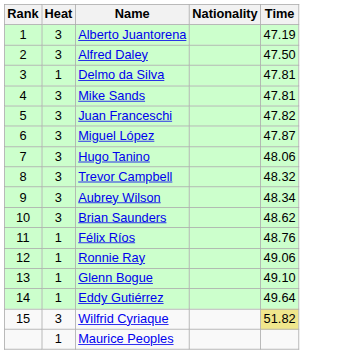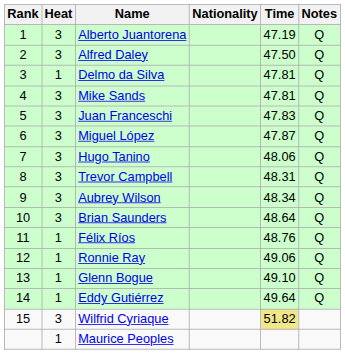+ column: Notes | Q | Q | Q | Q | Q | Q | Q | Q | Q | Q | Q | Q | Q | Q
Juan Franceschi | Time: 47.82 -> 47.83
Trevor Campbell | Time: 48.32 -> 48.31
Brian Saunders | Time: 48.62 -> 48.64
